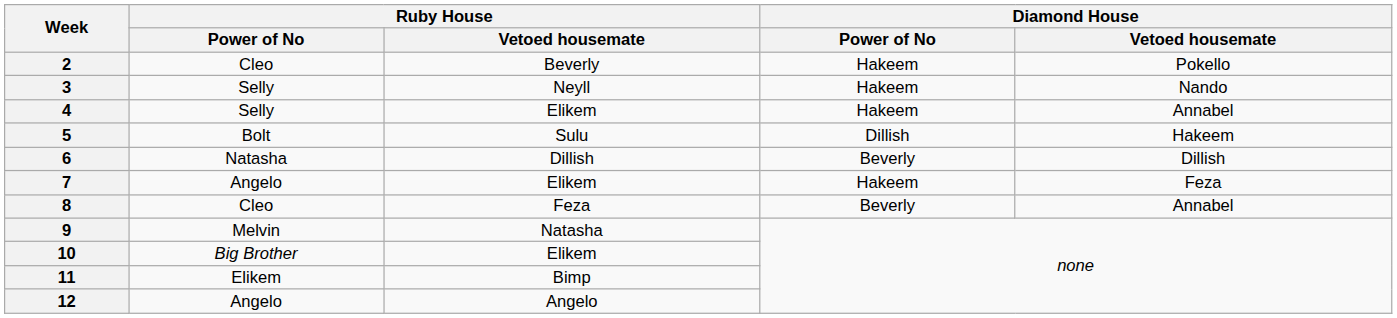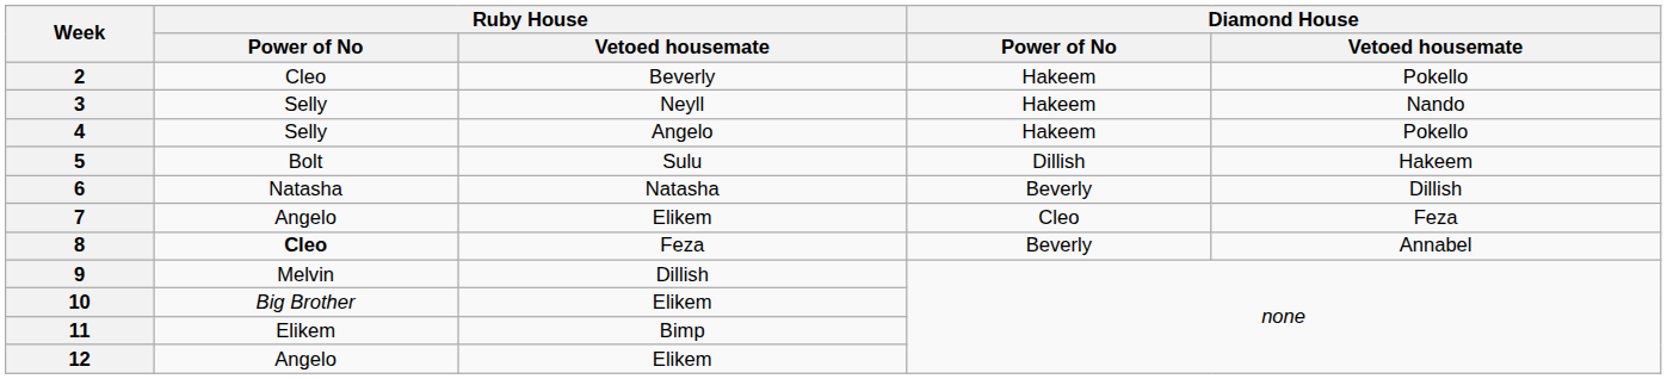4 | Ruby House / Vetoed housemate: Elikem -> Angelo
4 | Diamond House / Vetoed housemate: Annabel -> Pokello
6 | Ruby House / Vetoed housemate: Dillish -> Natasha
7 | Diamond House / Power of No: Hakeem -> Cleo
8 | Ruby House / Power of No: normal -> bold
9 | Ruby House / Vetoed housemate: Natasha -> Dillish
12 | Ruby House / Vetoed housemate: Angelo -> Elikem
